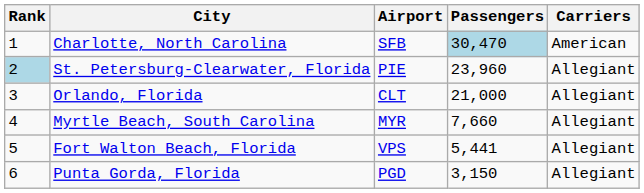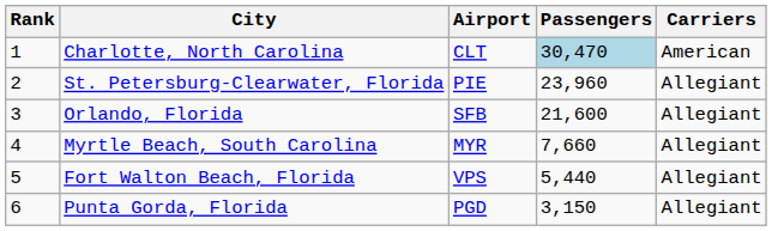Charlotte, North Carolina | Airport: SFB -> CLT
St. Petersburg-Clearwater, Florida | Rank: lightblue background -> no background
Orlando, Florida | Airport: CLT -> SFB
Orlando, Florida | Passengers: 21,000 -> 21,600
Fort Walton Beach, Florida | Passengers: 5,441 -> 5,440
